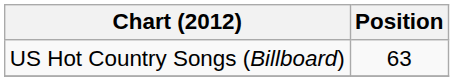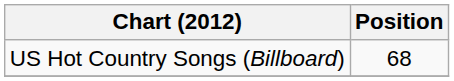US Hot Country Songs (Billboard) | Position: 63 -> 68
